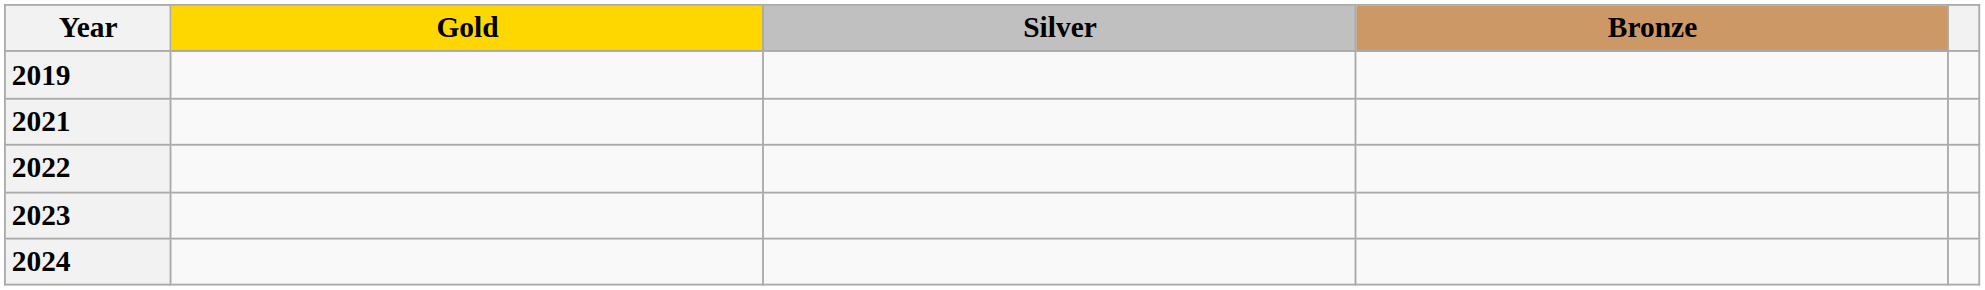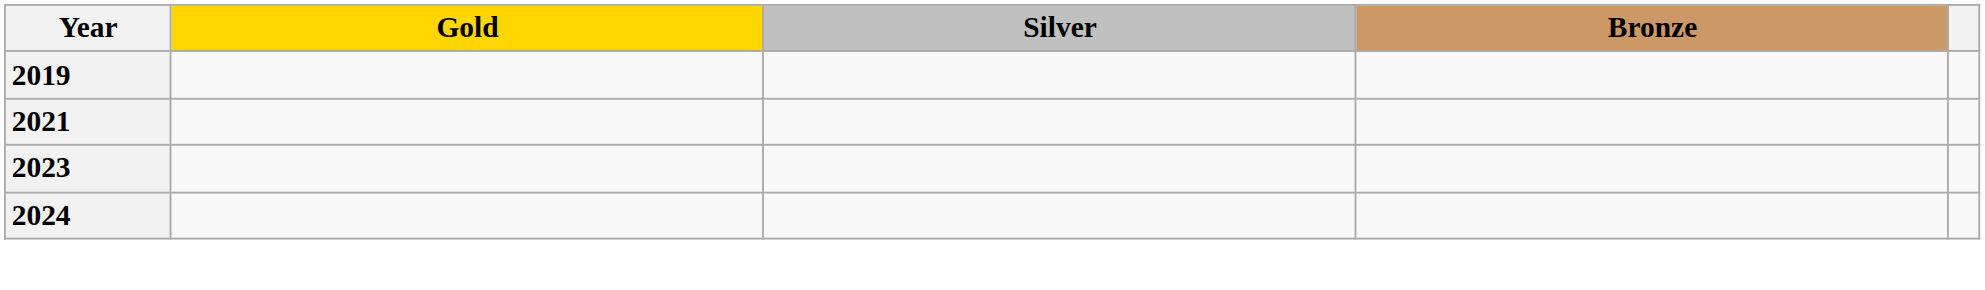- row: 2022
